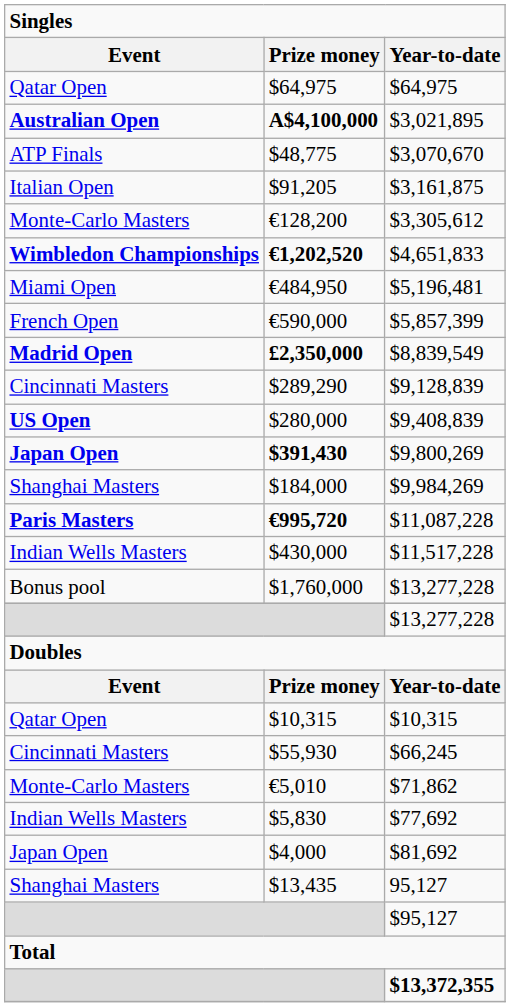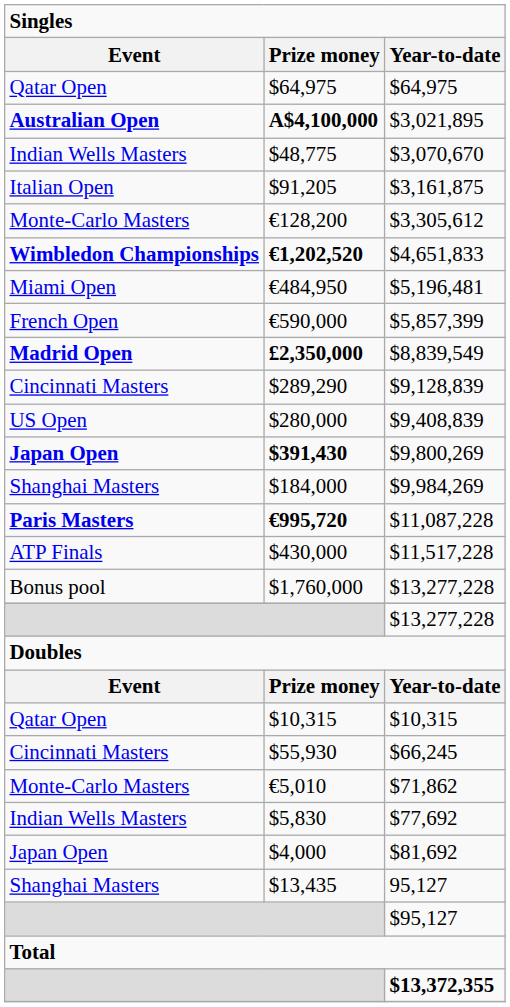$3,070,670 | Event: ATP Finals -> Indian Wells Masters
$9,408,839 | Event: bold -> normal
$11,517,228 | Event: Indian Wells Masters -> ATP Finals
